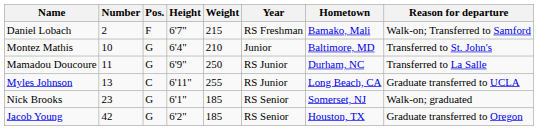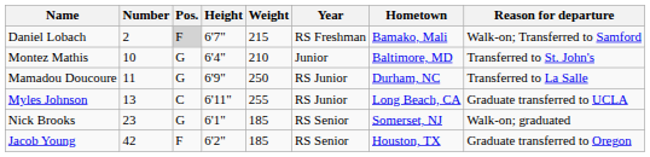Daniel Lobach | Pos.: no background -> lightgrey background
Jacob Young | Pos.: G -> F
